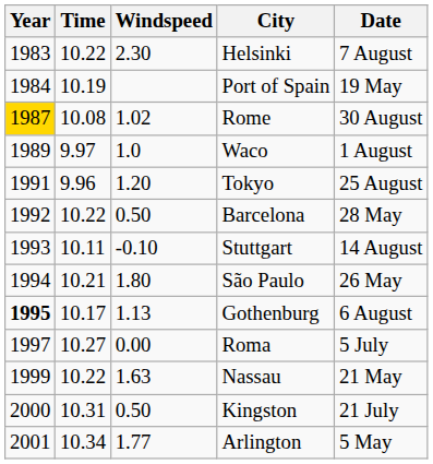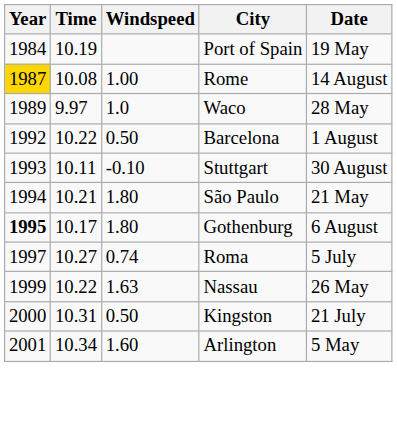- row: 1983 | 10.22 | 2.30 | Helsinki | 7 August
Rome | Windspeed: 1.02 -> 1.00
Rome | Date: 30 August -> 14 August
Waco | Date: 1 August -> 28 May
- row: 1991 | 9.96 | 1.20 | Tokyo | 25 August
Barcelona | Date: 28 May -> 1 August
Stuttgart | Date: 14 August -> 30 August
São Paulo | Date: 26 May -> 21 May
Gothenburg | Windspeed: 1.13 -> 1.80
Roma | Windspeed: 0.00 -> 0.74
Nassau | Date: 21 May -> 26 May
Arlington | Windspeed: 1.77 -> 1.60
